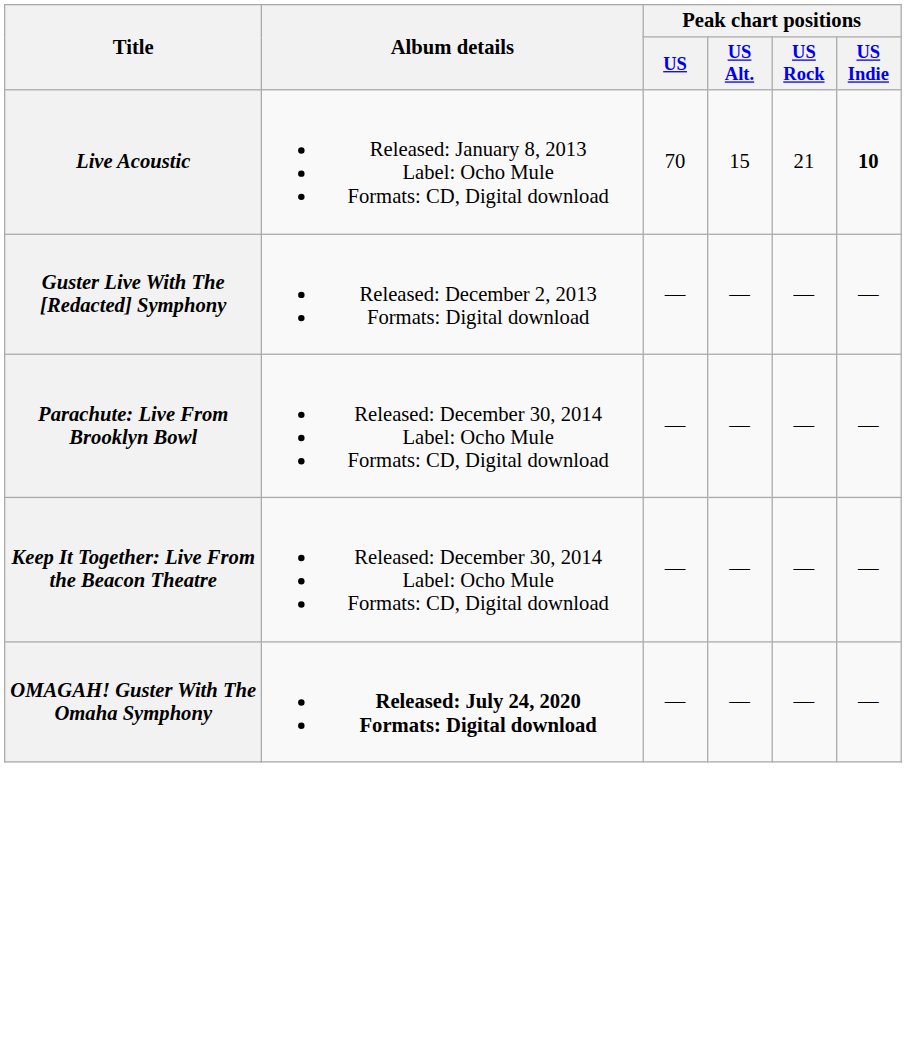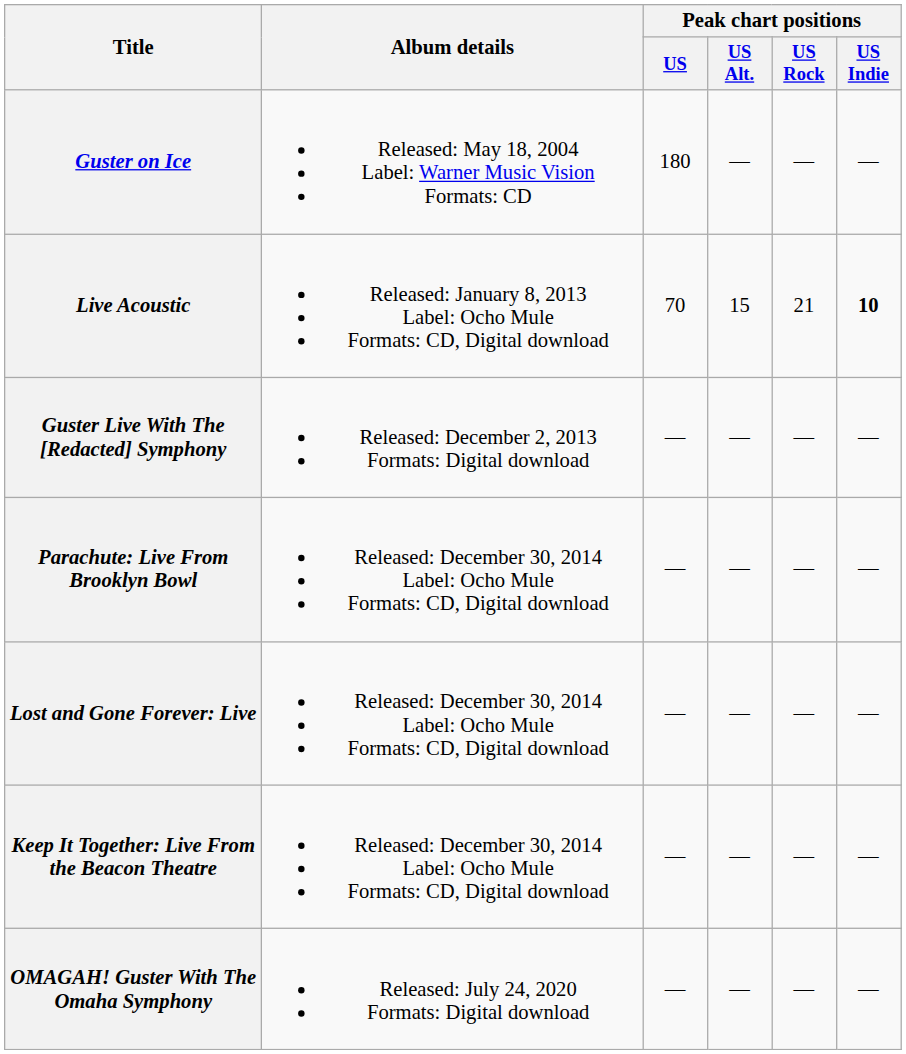+ row: Guster on Ice | Released: May 18, 2004 Label: Warner Music Vision Formats: CD | 180 | — | — | —
+ row: Lost and Gone Forever: Live | Released: December 30, 2014 Label: Ocho Mule Formats: CD, Digital download | — | — | — | —
OMAGAH! Guster With The Omaha Symphony | Album details: bold -> normal
